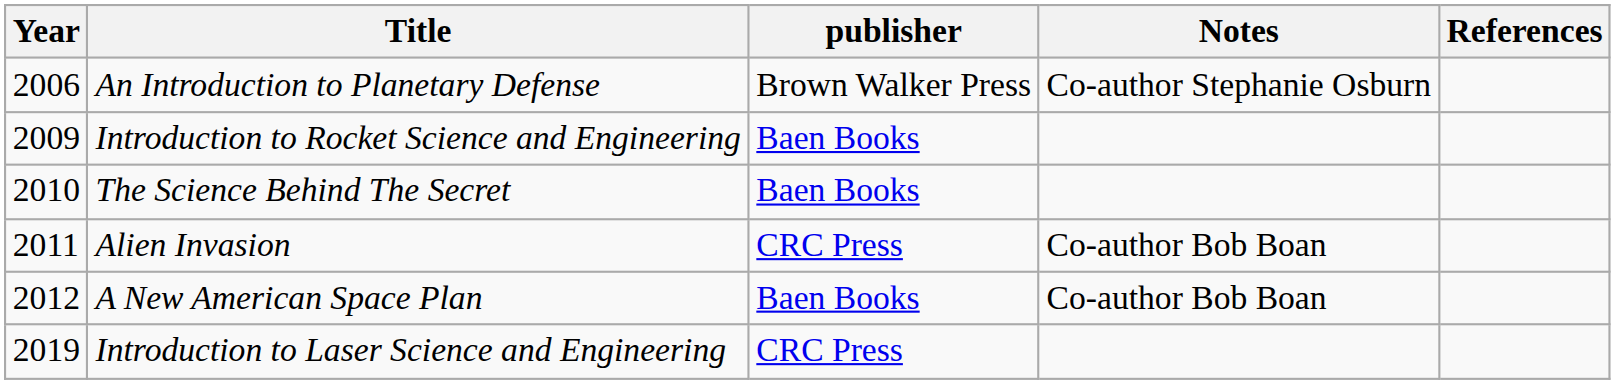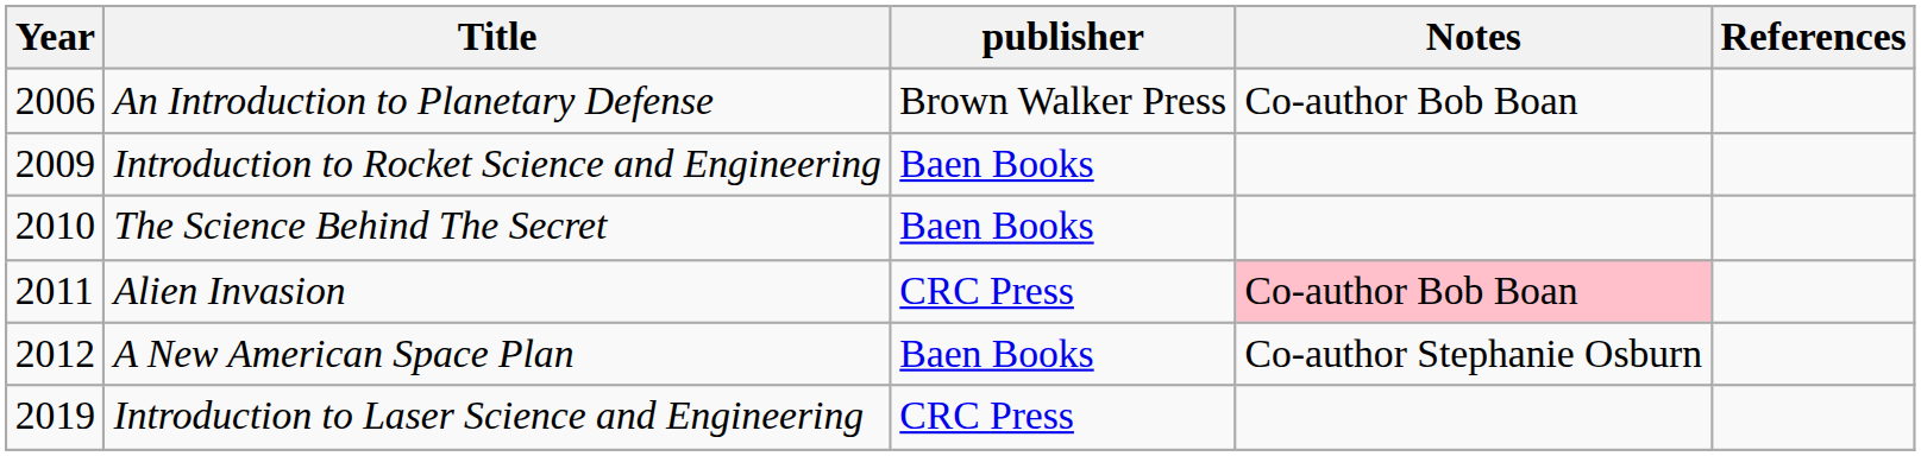An Introduction to Planetary Defense | Notes: Co-author Stephanie Osburn -> Co-author Bob Boan
Alien Invasion | Notes: no background -> pink background
A New American Space Plan | Notes: Co-author Bob Boan -> Co-author Stephanie Osburn
